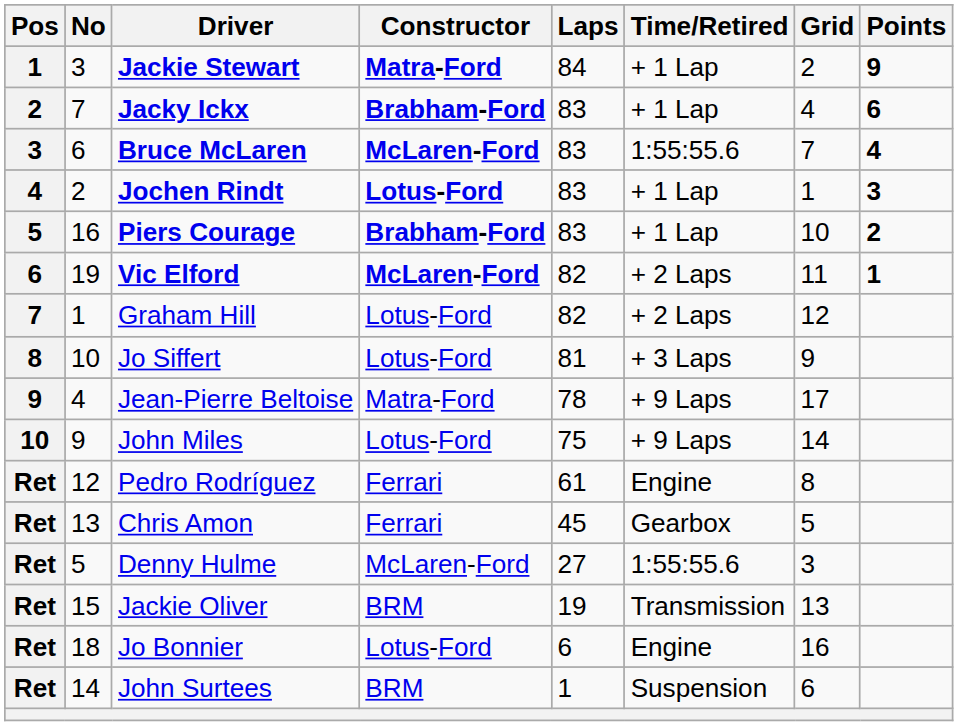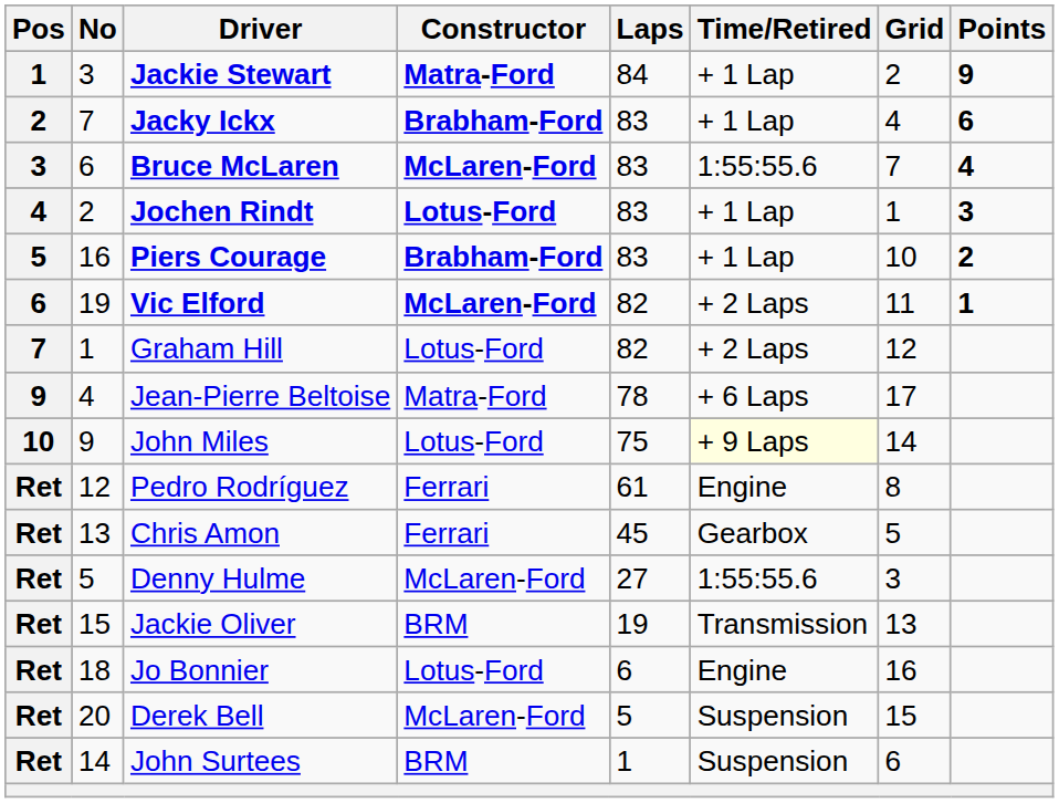- row: 8 | 10 | Jo Siffert | Lotus-Ford | 81 | + 3 Laps | 9
Jean-Pierre Beltoise | Time/Retired: + 9 Laps -> + 6 Laps
John Miles | Time/Retired: no background -> lightyellow background
+ row: Ret | 20 | Derek Bell | McLaren-Ford | 5 | Suspension | 15
